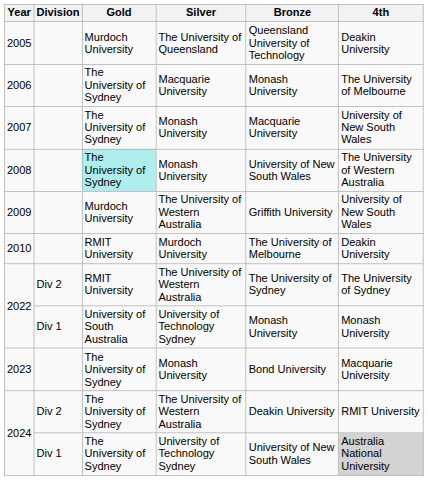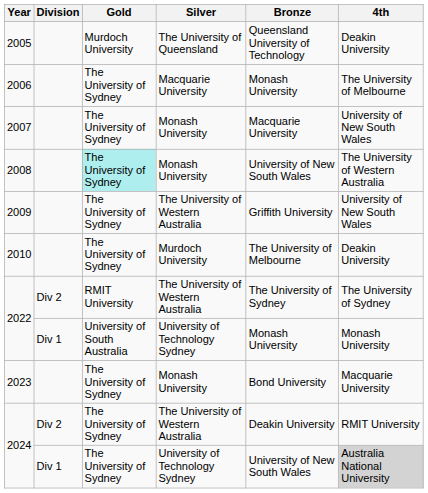2009 | Gold: Murdoch University -> The University of Sydney
2010 | Gold: RMIT University -> The University of Sydney
